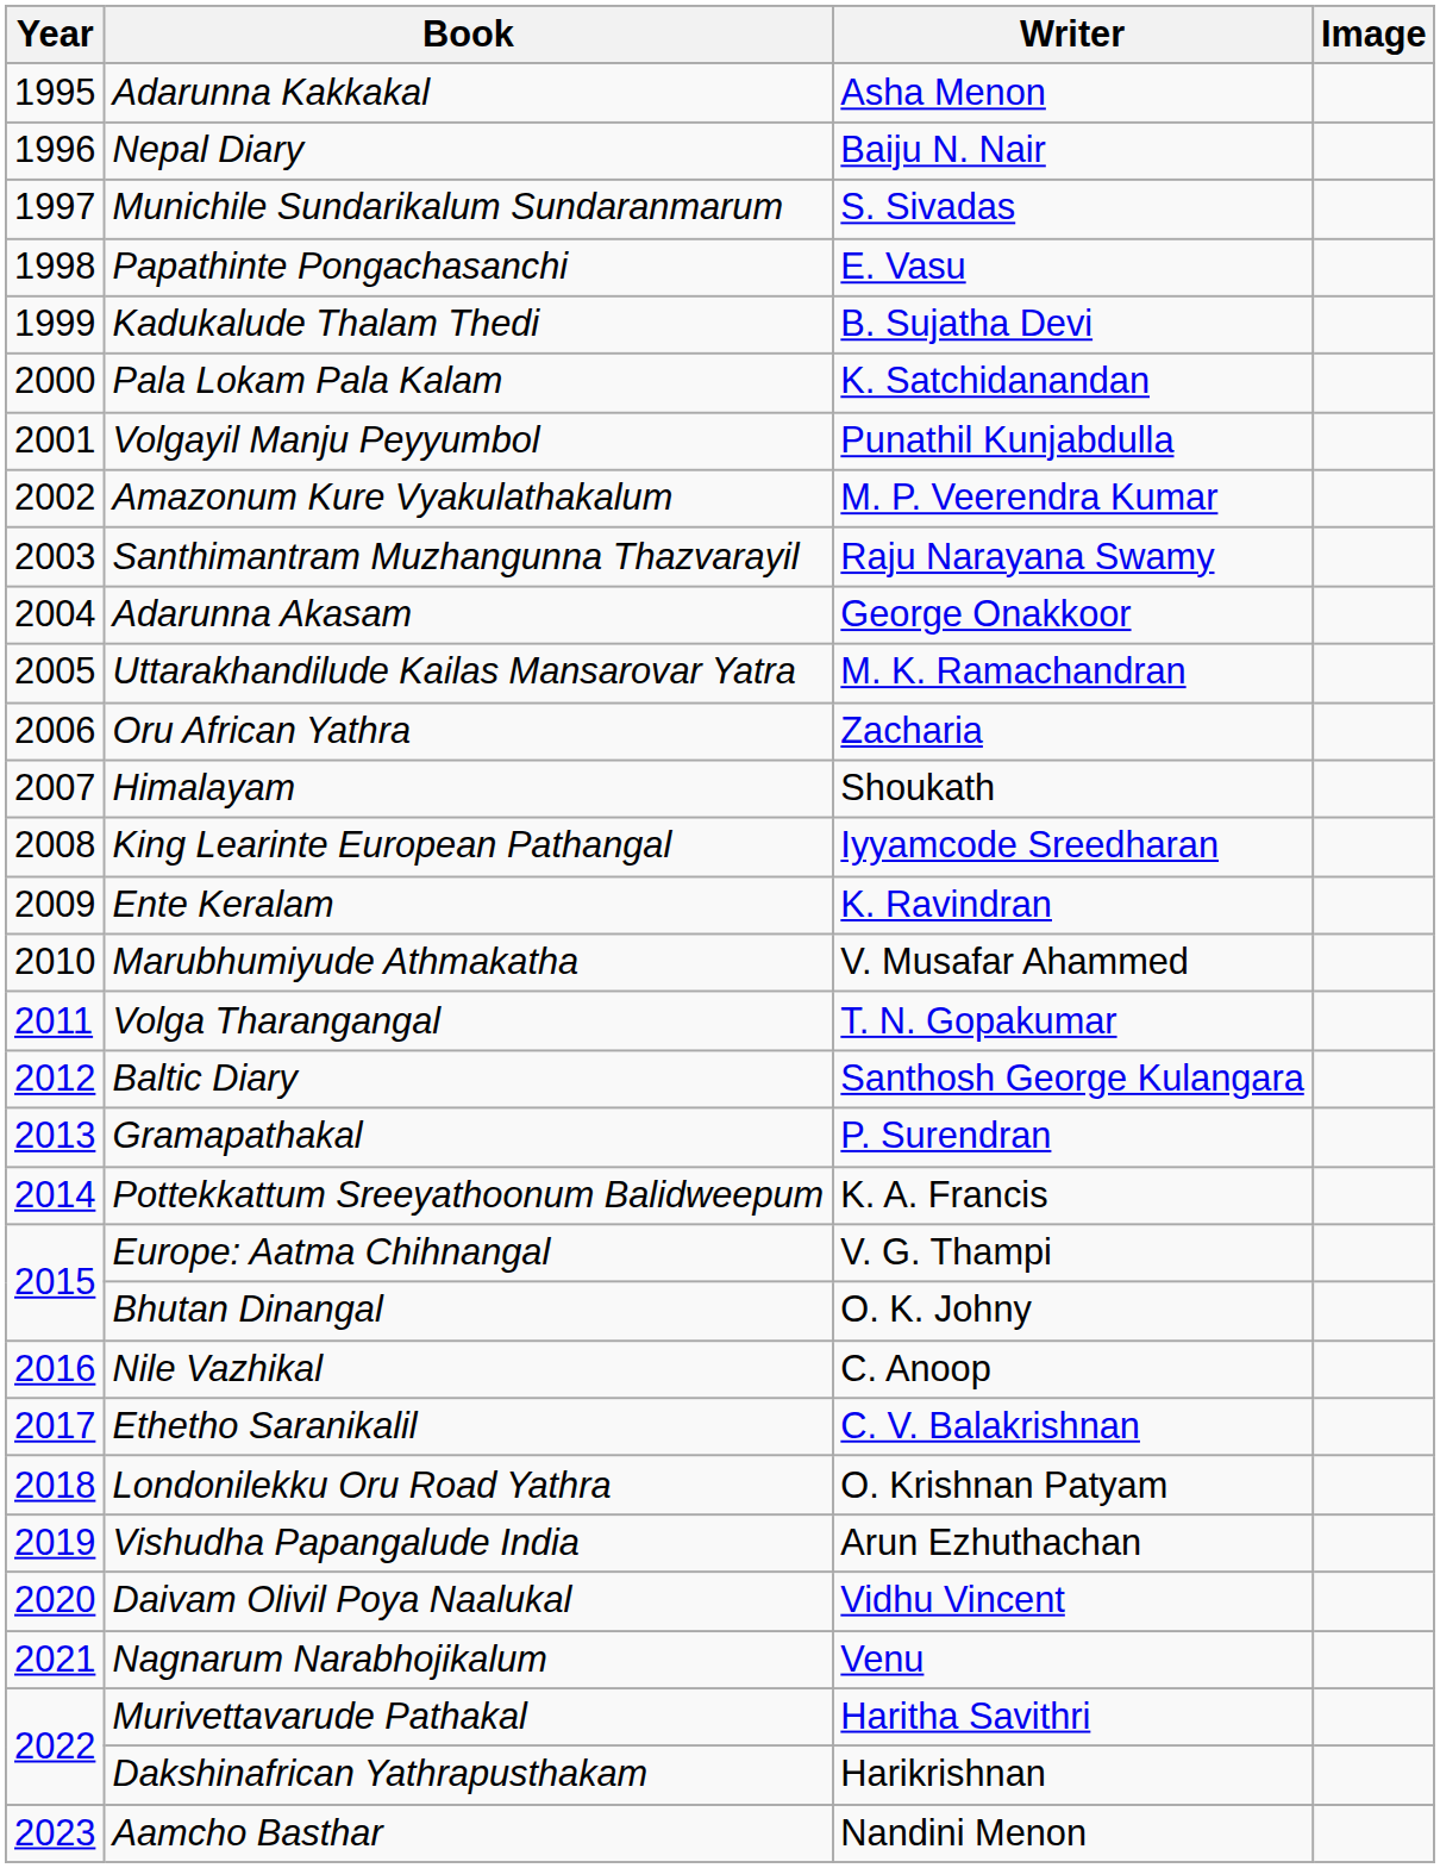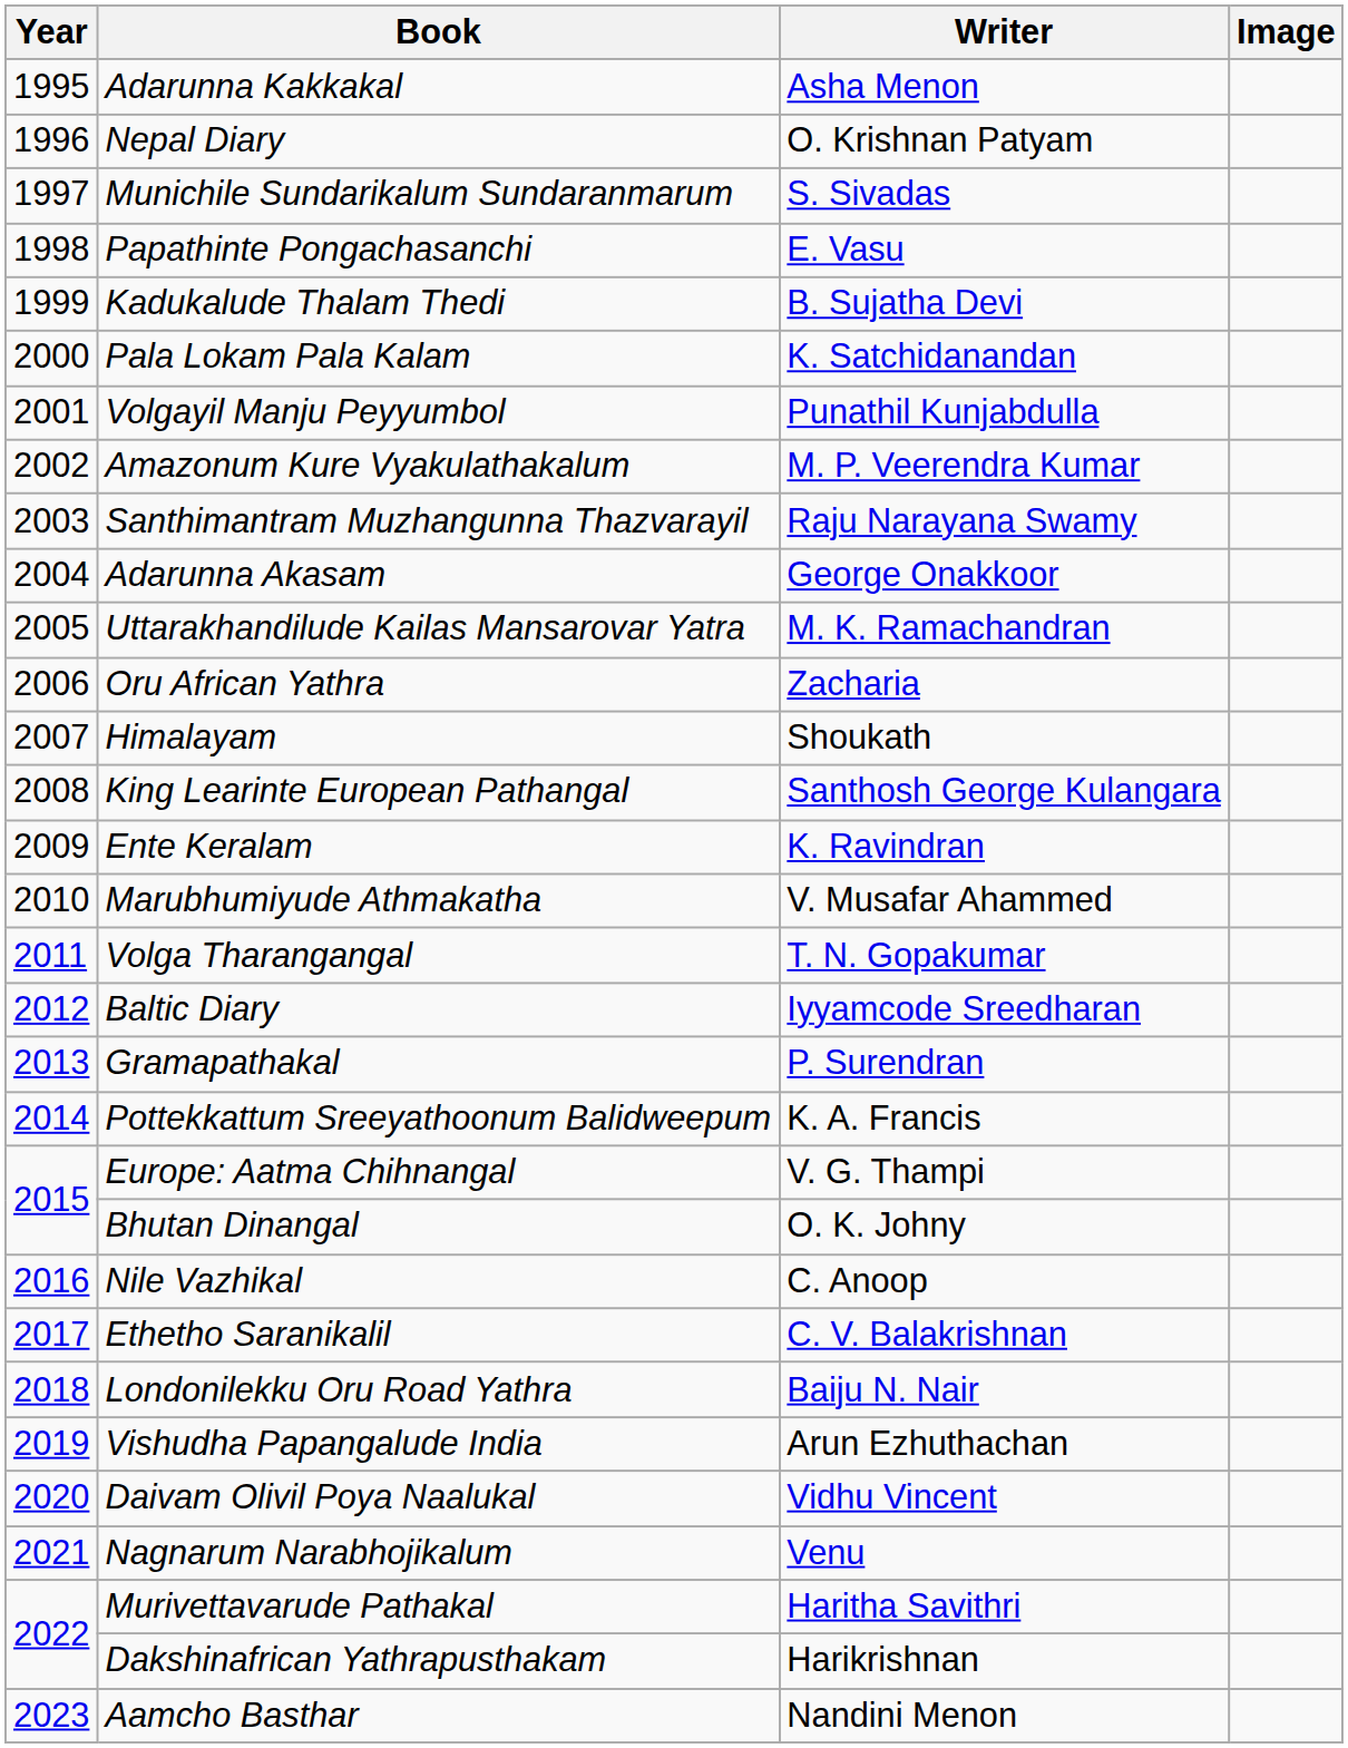Nepal Diary | Writer: Baiju N. Nair -> O. Krishnan Patyam
King Learinte European Pathangal | Writer: Iyyamcode Sreedharan -> Santhosh George Kulangara
Baltic Diary | Writer: Santhosh George Kulangara -> Iyyamcode Sreedharan
Londonilekku Oru Road Yathra | Writer: O. Krishnan Patyam -> Baiju N. Nair
